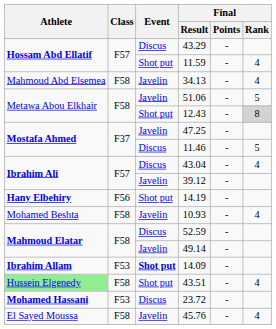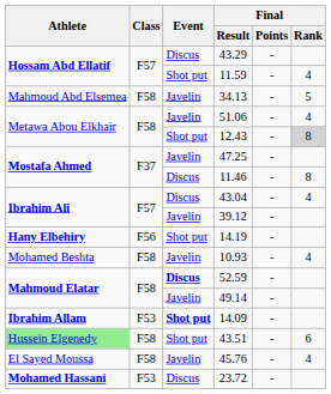34.13 | Final / Rank: 4 -> 5
51.06 | Final / Rank: 5 -> 4
11.46 | Final / Rank: 5 -> 8
52.59 | Event: normal -> bold
43.51 | Final / Rank: 4 -> 6
rows swapped: 23.72 <-> 45.76
